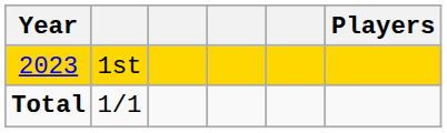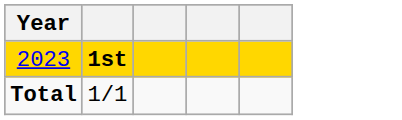- column: Players
2023 | column 2: normal -> bold
